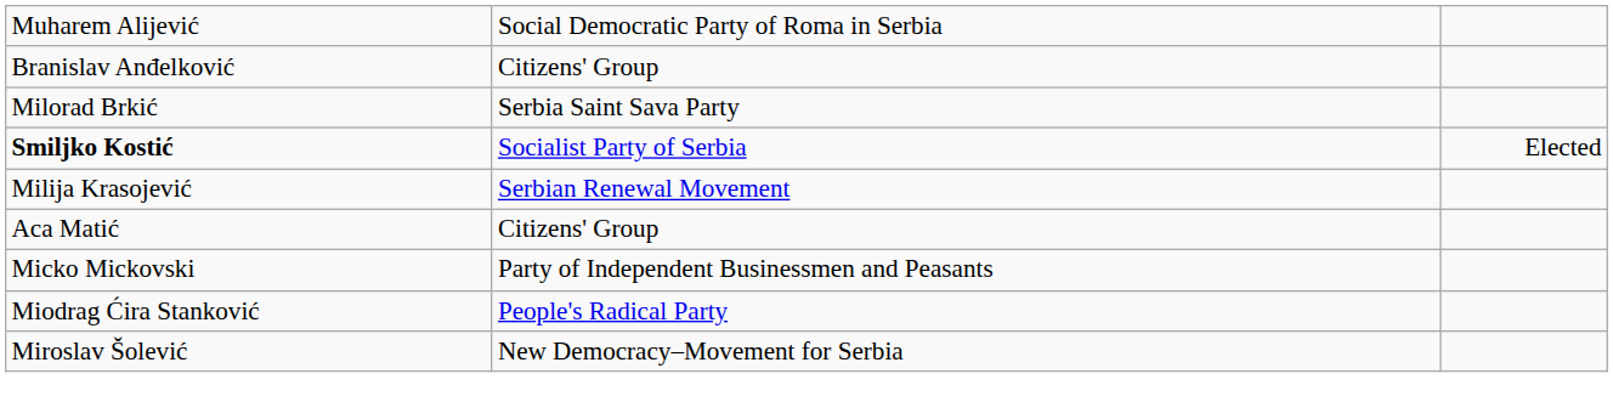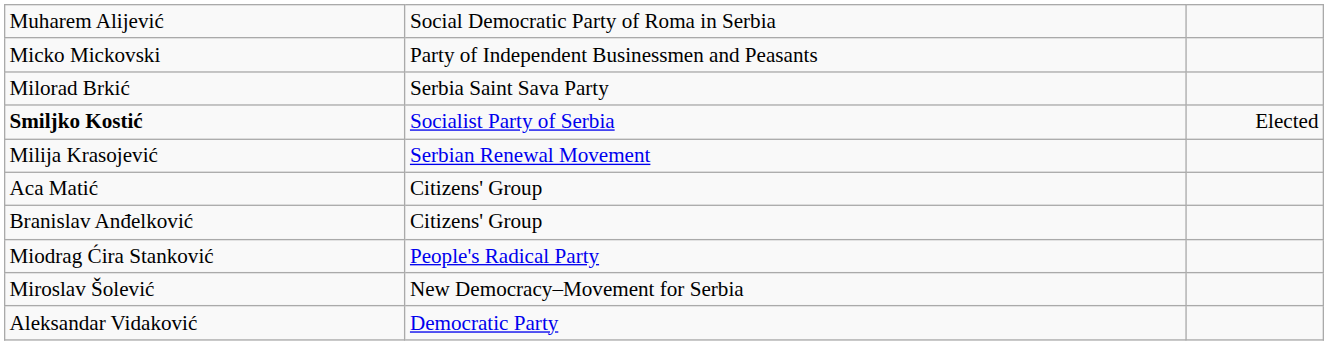rows swapped: Branislav Anđelković <-> Micko Mickovski
+ row: Aleksandar Vidaković | Democratic Party
